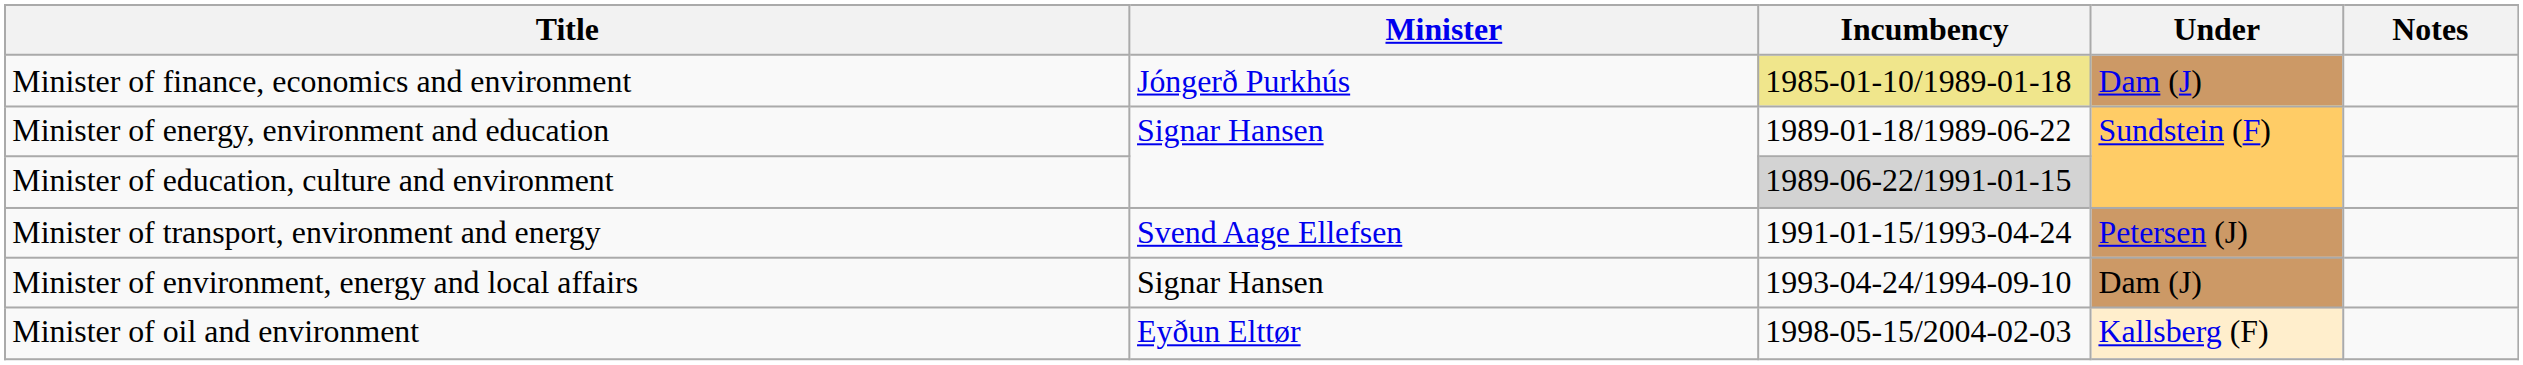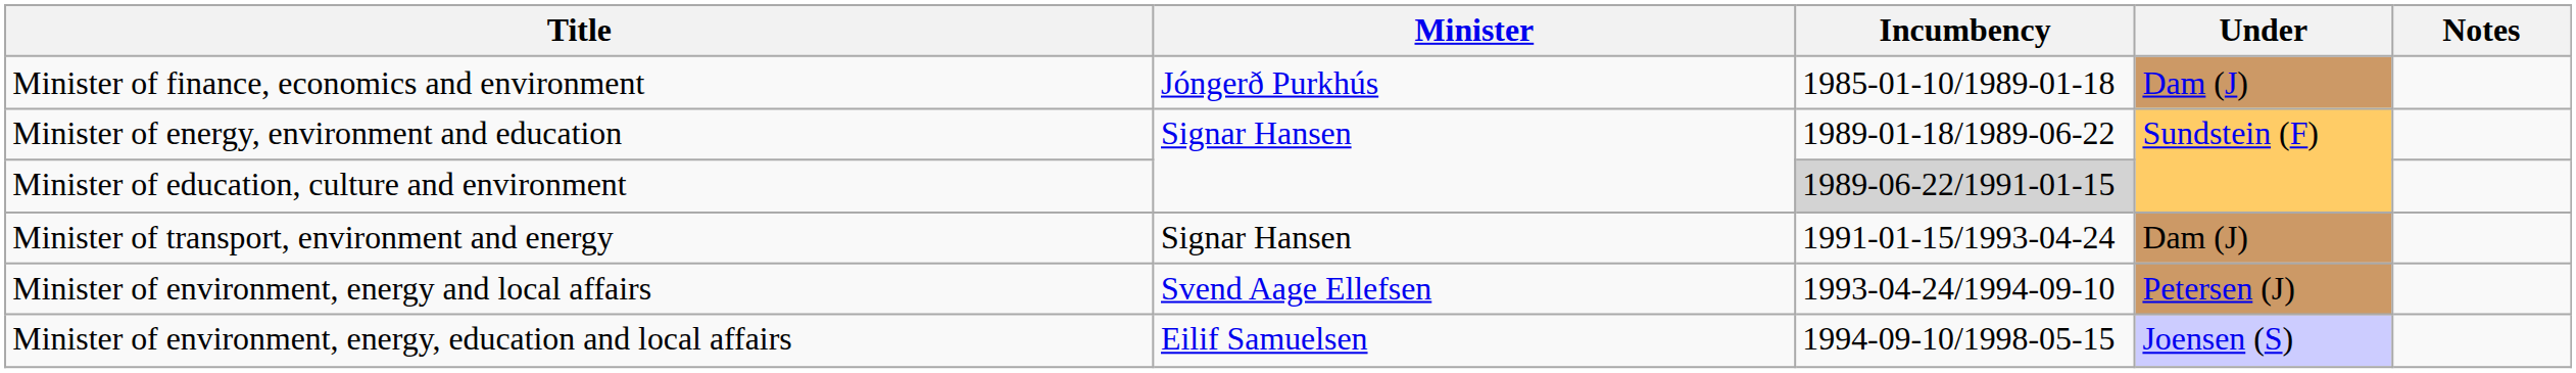Minister of finance, economics and environment | Incumbency: khaki background -> no background
Minister of transport, environment and energy | Minister: Svend Aage Ellefsen -> Signar Hansen
Minister of transport, environment and energy | Under: Petersen (J) -> Dam (J)
Minister of environment, energy and local affairs | Minister: Signar Hansen -> Svend Aage Ellefsen
Minister of environment, energy and local affairs | Under: Dam (J) -> Petersen (J)
+ row: Minister of environment, energy, education and local affairs | Eilif Samuelsen | 1994-09-10/1998-05-15 | Joensen (S)
- row: Minister of oil and environment | Eyðun Elttør | 1998-05-15/2004-02-03 | Kallsberg (F)
